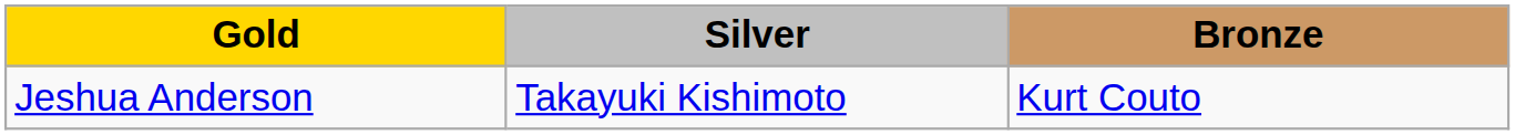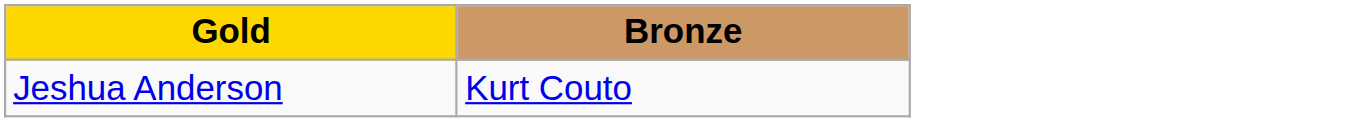- column: Silver | Takayuki Kishimoto
